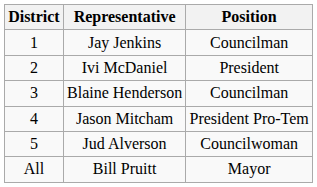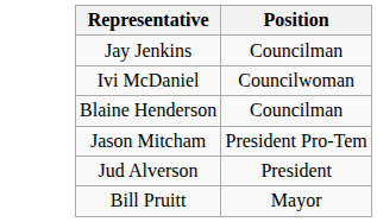- column: District | 1 | 2 | 3 | 4 | 5 | All
Ivi McDaniel | Position: President -> Councilwoman
Jud Alverson | Position: Councilwoman -> President
